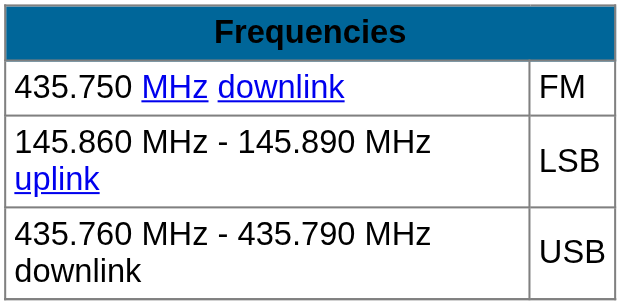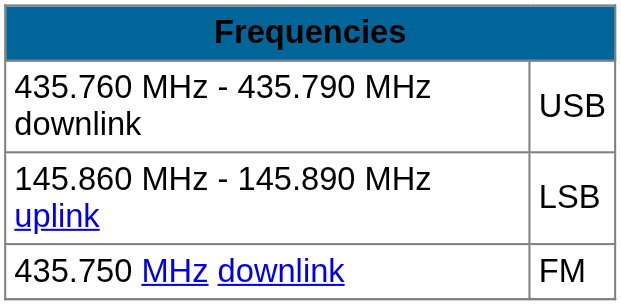rows swapped: 435.750 MHz downlink <-> 435.760 MHz - 435.790 MHz downlink
